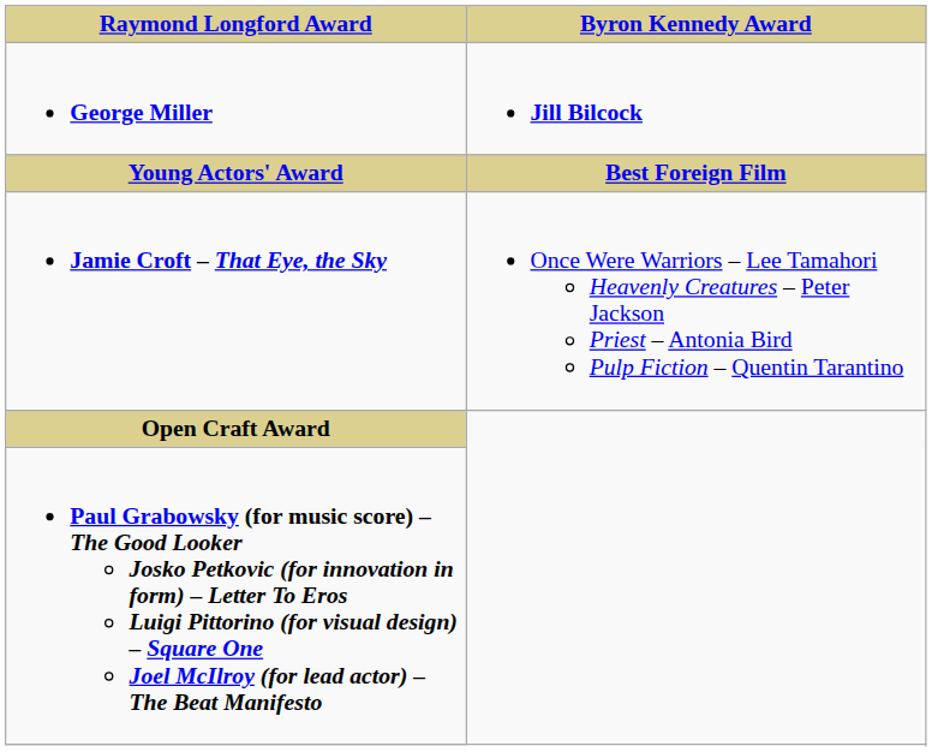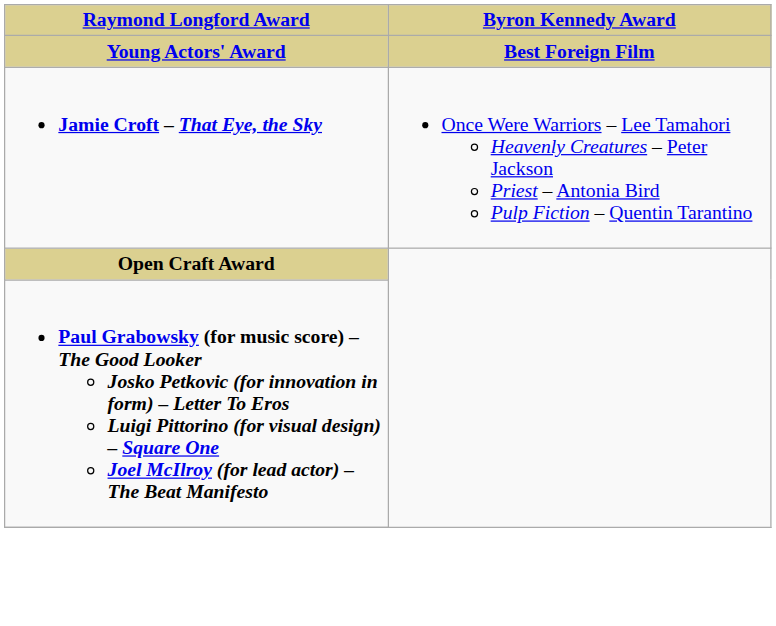- row: George Miller | Jill Bilcock
